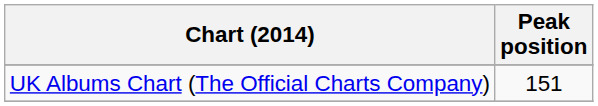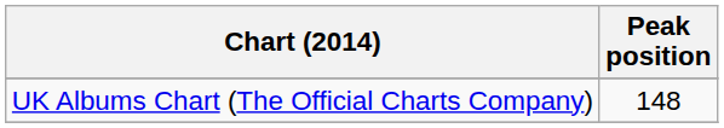UK Albums Chart (The Official Charts Company) | Peak position: 151 -> 148
